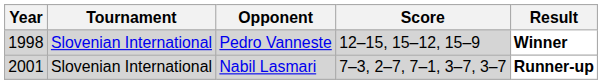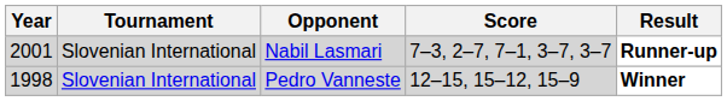rows swapped: Pedro Vanneste <-> Nabil Lasmari
